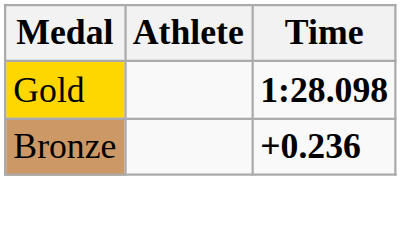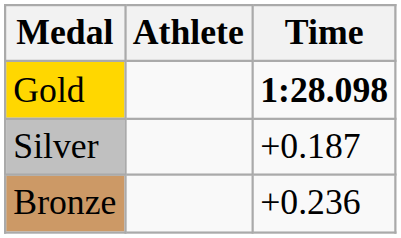+ row: Silver | +0.187
Bronze | Time: bold -> normal
